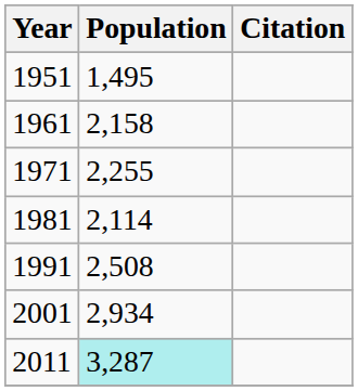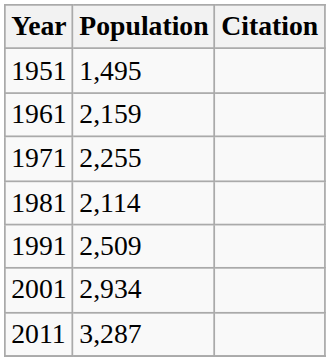1961 | Population: 2,158 -> 2,159
1991 | Population: 2,508 -> 2,509
2011 | Population: paleturquoise background -> no background
